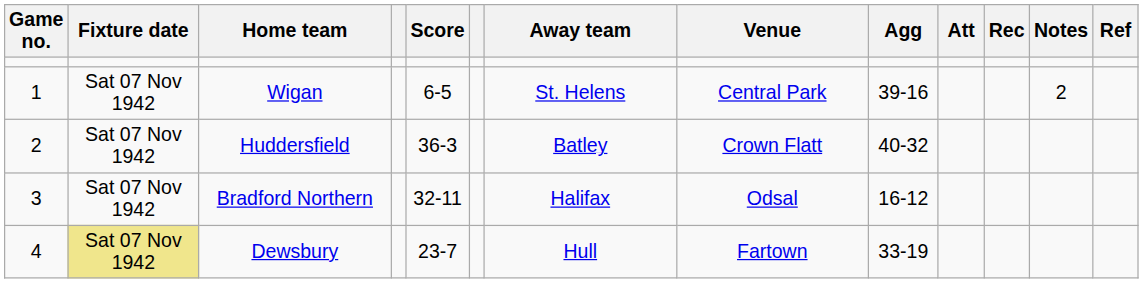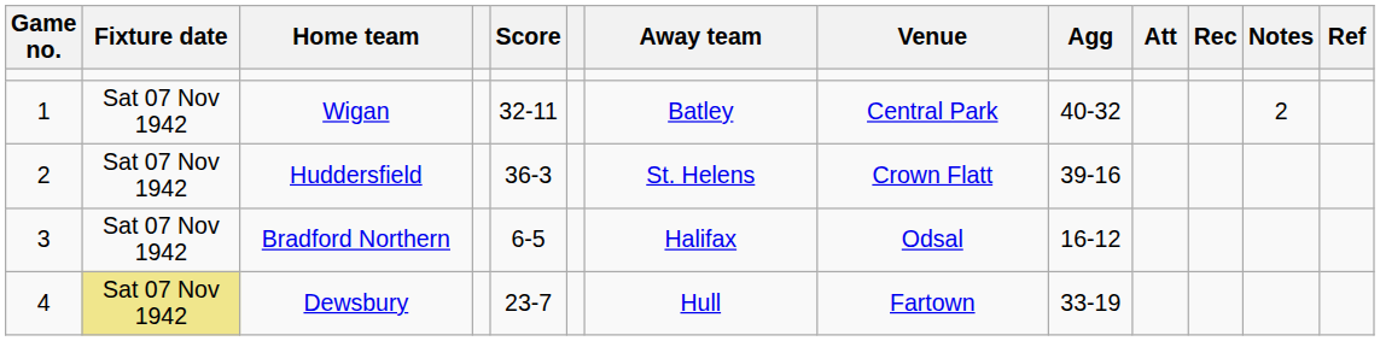Wigan | Score: 6-5 -> 32-11
Wigan | Away team: St. Helens -> Batley
Wigan | Agg: 39-16 -> 40-32
Huddersfield | Away team: Batley -> St. Helens
Huddersfield | Agg: 40-32 -> 39-16
Bradford Northern | Score: 32-11 -> 6-5
